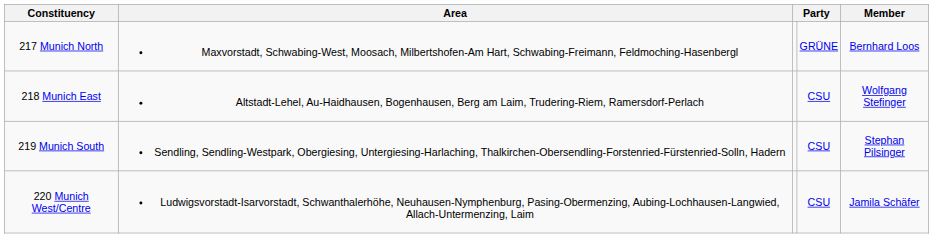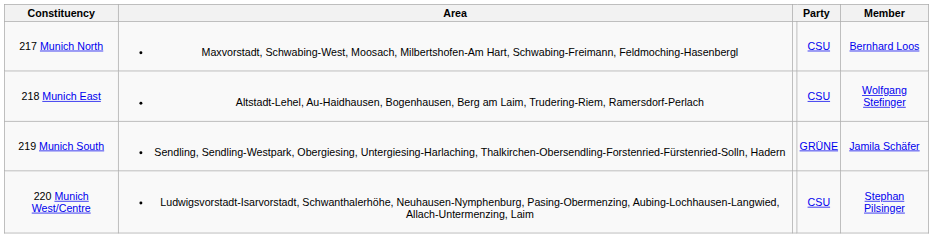217 Munich North | column 4: GRÜNE -> CSU
219 Munich South | column 4: CSU -> GRÜNE
219 Munich South | Member: Stephan Pilsinger -> Jamila Schäfer
220 Munich West/Centre | Member: Jamila Schäfer -> Stephan Pilsinger
